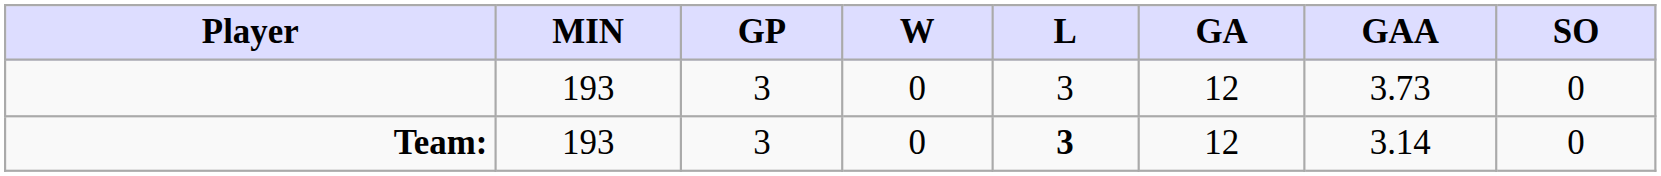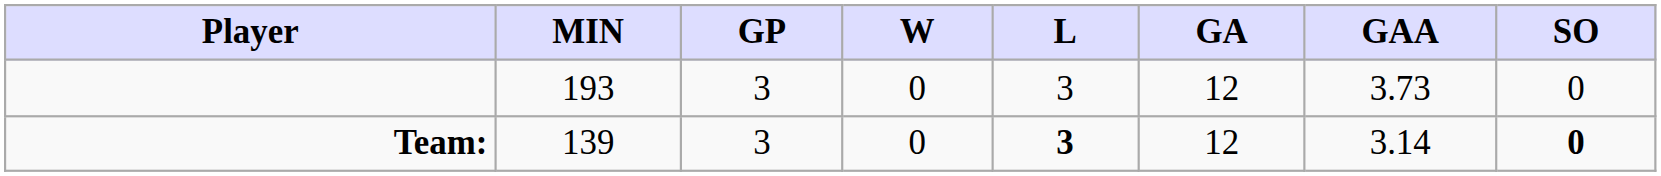Team: | MIN: 193 -> 139
Team: | SO: normal -> bold
